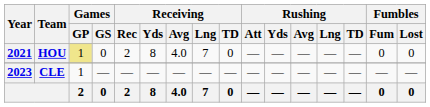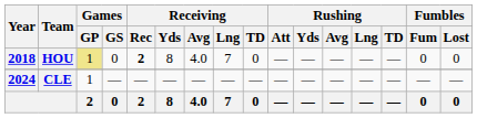HOU | Year: 2021 -> 2018
HOU | Receiving / Rec: normal -> bold
CLE | Year: 2023 -> 2024
